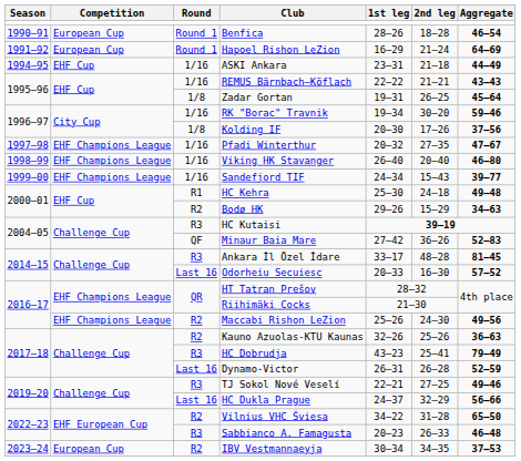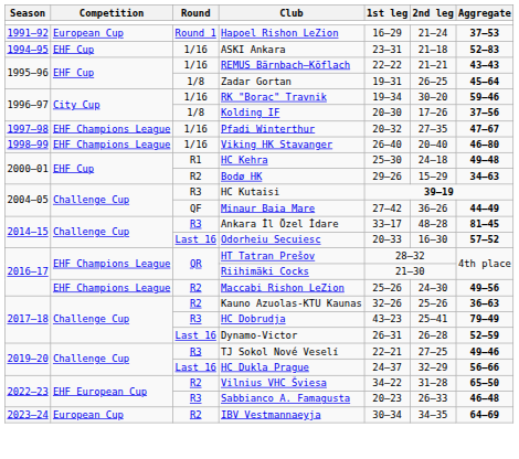- row: 1990–91 | European Cup | Round 1 | Benfica | 28–26 | 18–28 | 46–54
Hapoel Rishon LeZion | Aggregate: 64–69 -> 37–53
ASKI Ankara | Aggregate: 44–49 -> 52–83
- row: 1999–00 | EHF Champions League | 1/16 | Sandefjord TIF | 24–34 | 15–43 | 39–77
Minaur Baia Mare | Aggregate: 52–83 -> 44–49
IBV Vestmannaeyja | Aggregate: 37–53 -> 64–69
